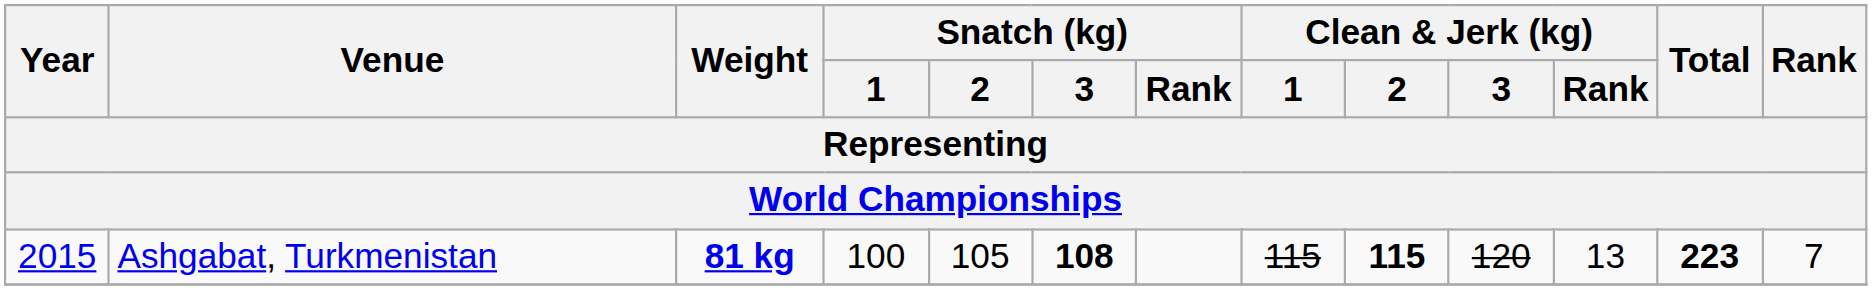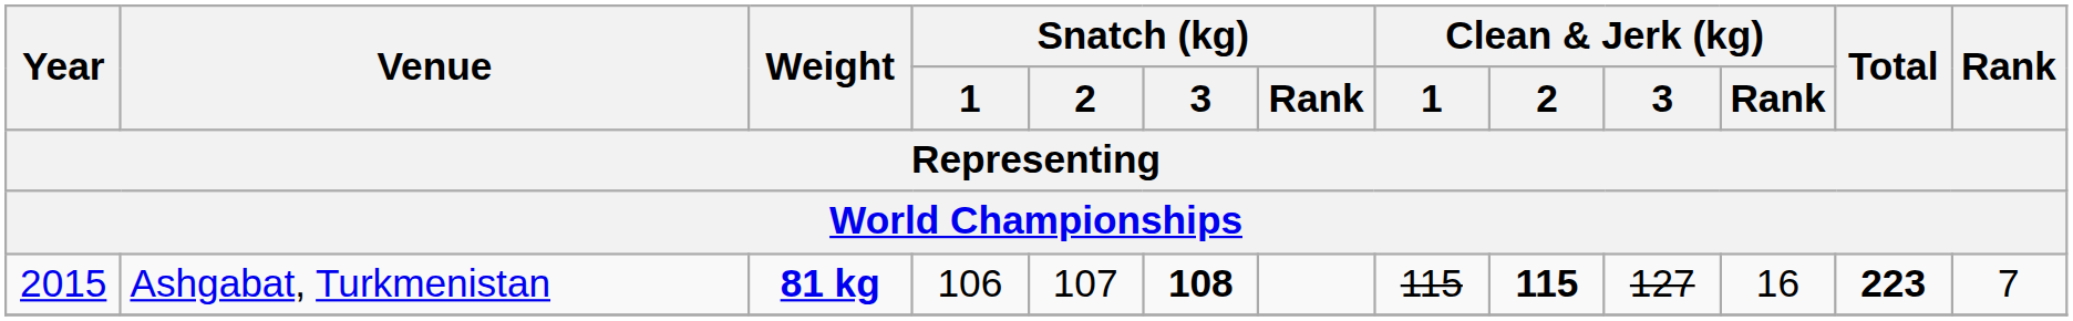Ashgabat, Turkmenistan | Snatch (kg) / 1: 100 -> 106
Ashgabat, Turkmenistan | Snatch (kg) / 2: 105 -> 107
Ashgabat, Turkmenistan | Clean & Jerk (kg) / 3: 120 -> 127
Ashgabat, Turkmenistan | Clean & Jerk (kg) / Rank: 13 -> 16
